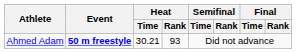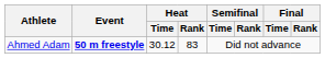Ahmed Adam | Heat / Time: 30.21 -> 30.12
Ahmed Adam | Heat / Rank: 93 -> 83
